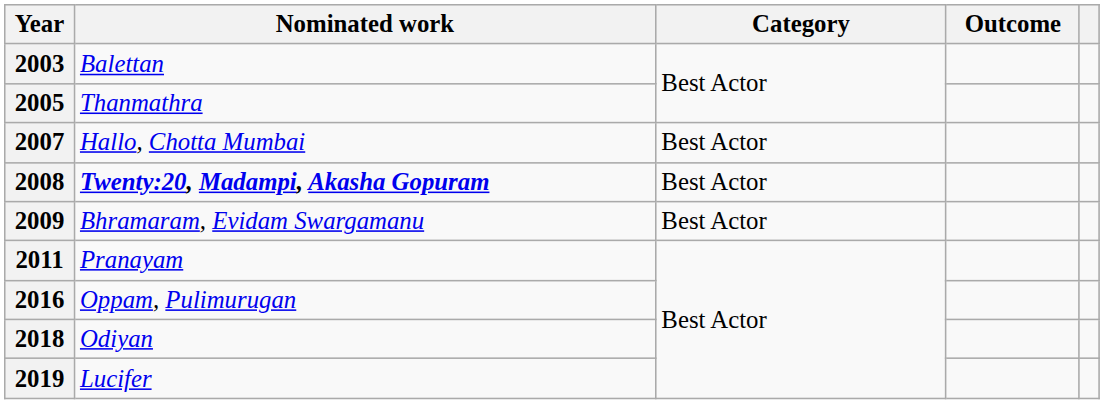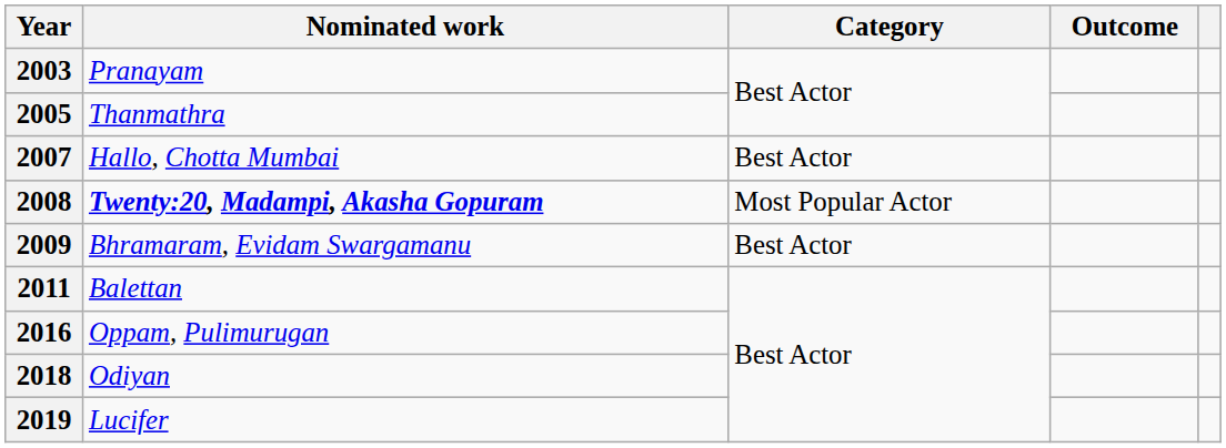2003 | Nominated work: Balettan -> Pranayam
2008 | Category: Best Actor -> Most Popular Actor
2011 | Nominated work: Pranayam -> Balettan
